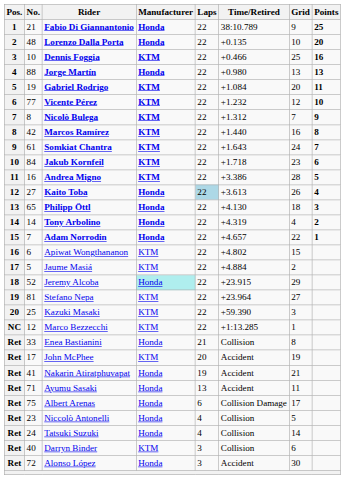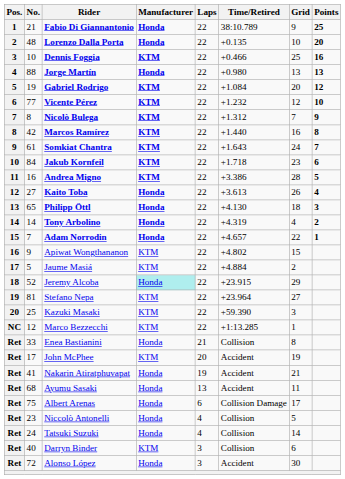Gabriel Rodrigo | Points: 11 -> 12
Kaito Toba | Laps: lightblue background -> no background
Apiwat Wongthananon | No.: 6 -> 9
Ayumu Sasaki | No.: 71 -> 68
